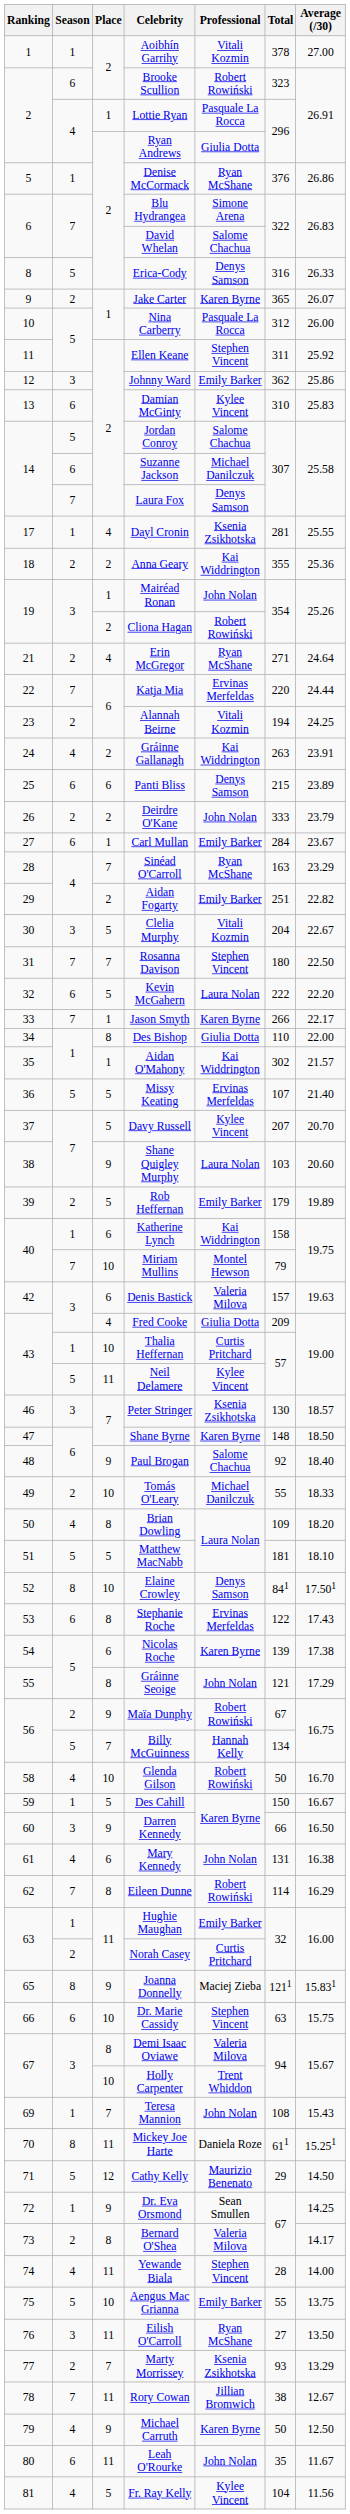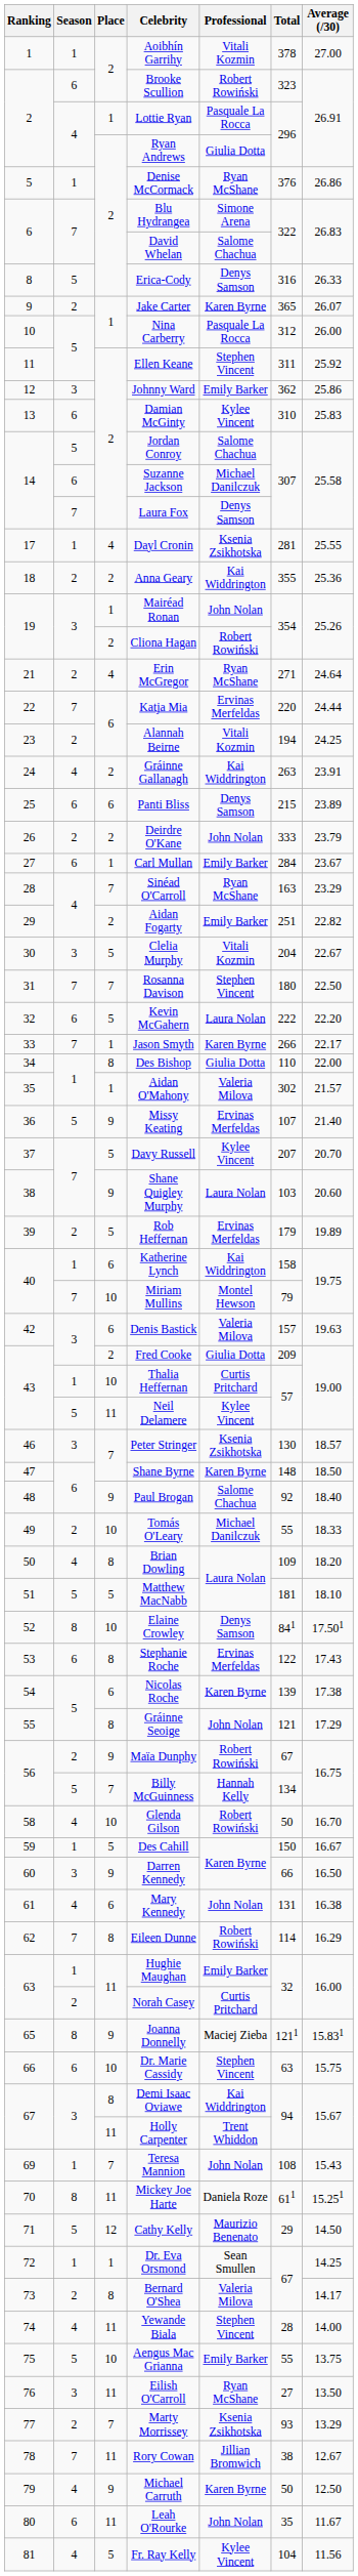Aidan O'Mahony | Professional: Kai Widdrington -> Valeria Milova
Missy Keating | Place: 5 -> 9
Rob Heffernan | Professional: Emily Barker -> Ervinas Merfeldas
Fred Cooke | Place: 4 -> 2
Demi Isaac Oviawe | Professional: Valeria Milova -> Kai Widdrington
Holly Carpenter | Place: 10 -> 11
Dr. Eva Orsmond | Place: 9 -> 1
